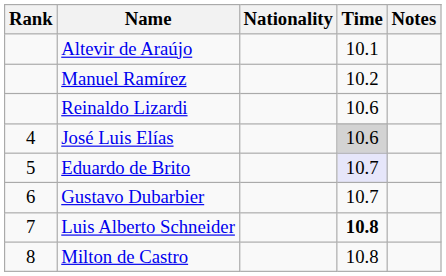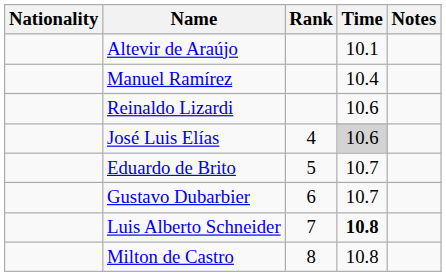columns swapped: Rank <-> Nationality
Manuel Ramírez | Time: 10.2 -> 10.4
Eduardo de Brito | Time: lavender background -> no background
